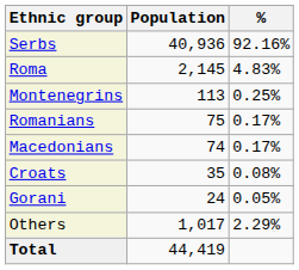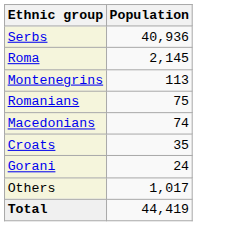- column: % | 92.16% | 4.83% | 0.25% | 0.17% | 0.17% | 0.08% | 0.05% | 2.29%
